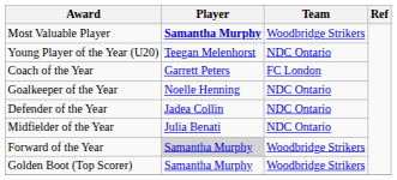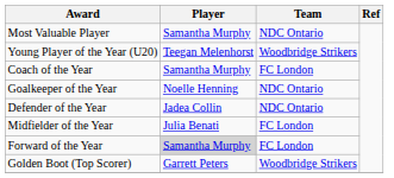Most Valuable Player | Player: bold -> normal
Most Valuable Player | Team: Woodbridge Strikers -> NDC Ontario
Young Player of the Year (U20) | Team: NDC Ontario -> Woodbridge Strikers
Coach of the Year | Player: Garrett Peters -> Samantha Murphy
Midfielder of the Year | Team: NDC Ontario -> FC London
Forward of the Year | Team: Woodbridge Strikers -> FC London
Golden Boot (Top Scorer) | Player: Samantha Murphy -> Garrett Peters
